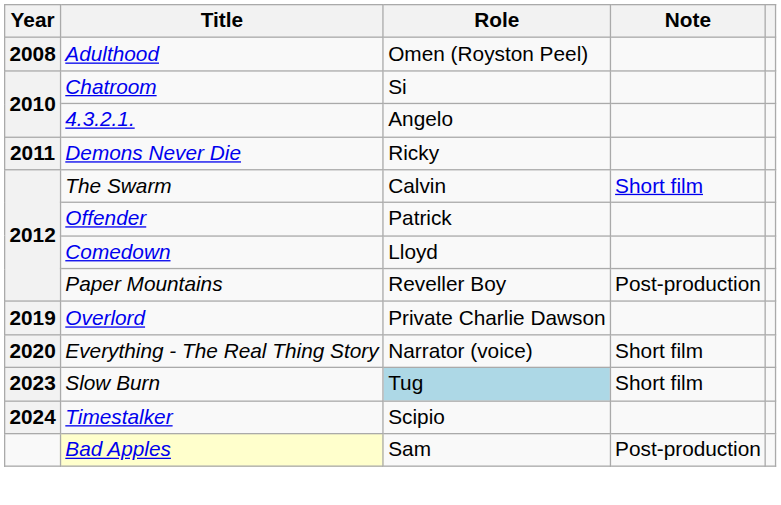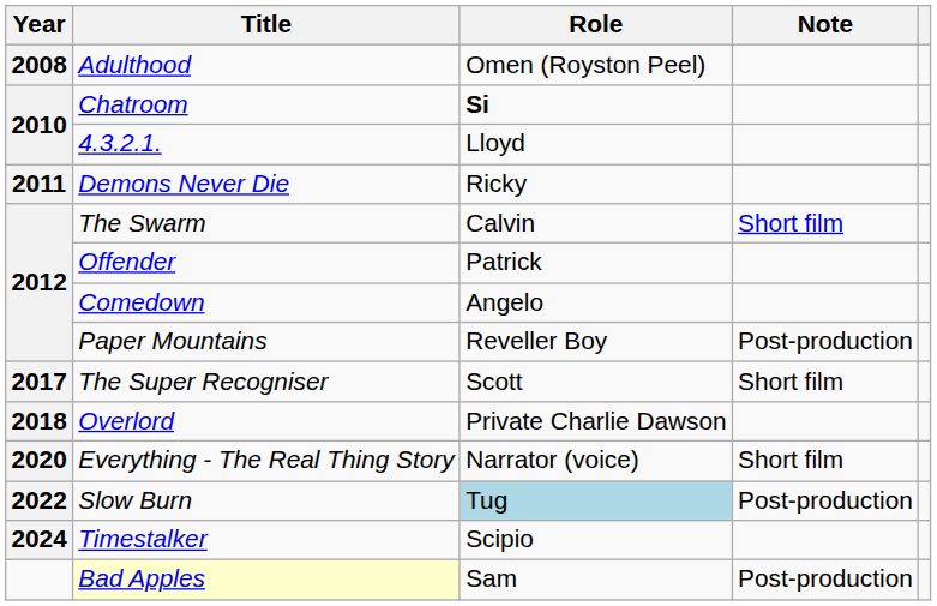Chatroom | Role: normal -> bold
4.3.2.1. | Role: Angelo -> Lloyd
Comedown | Role: Lloyd -> Angelo
+ row: 2017 | The Super Recogniser | Scott | Short film
Overlord | Year: 2019 -> 2018
Slow Burn | Year: 2023 -> 2022
Slow Burn | Note: Short film -> Post-production
